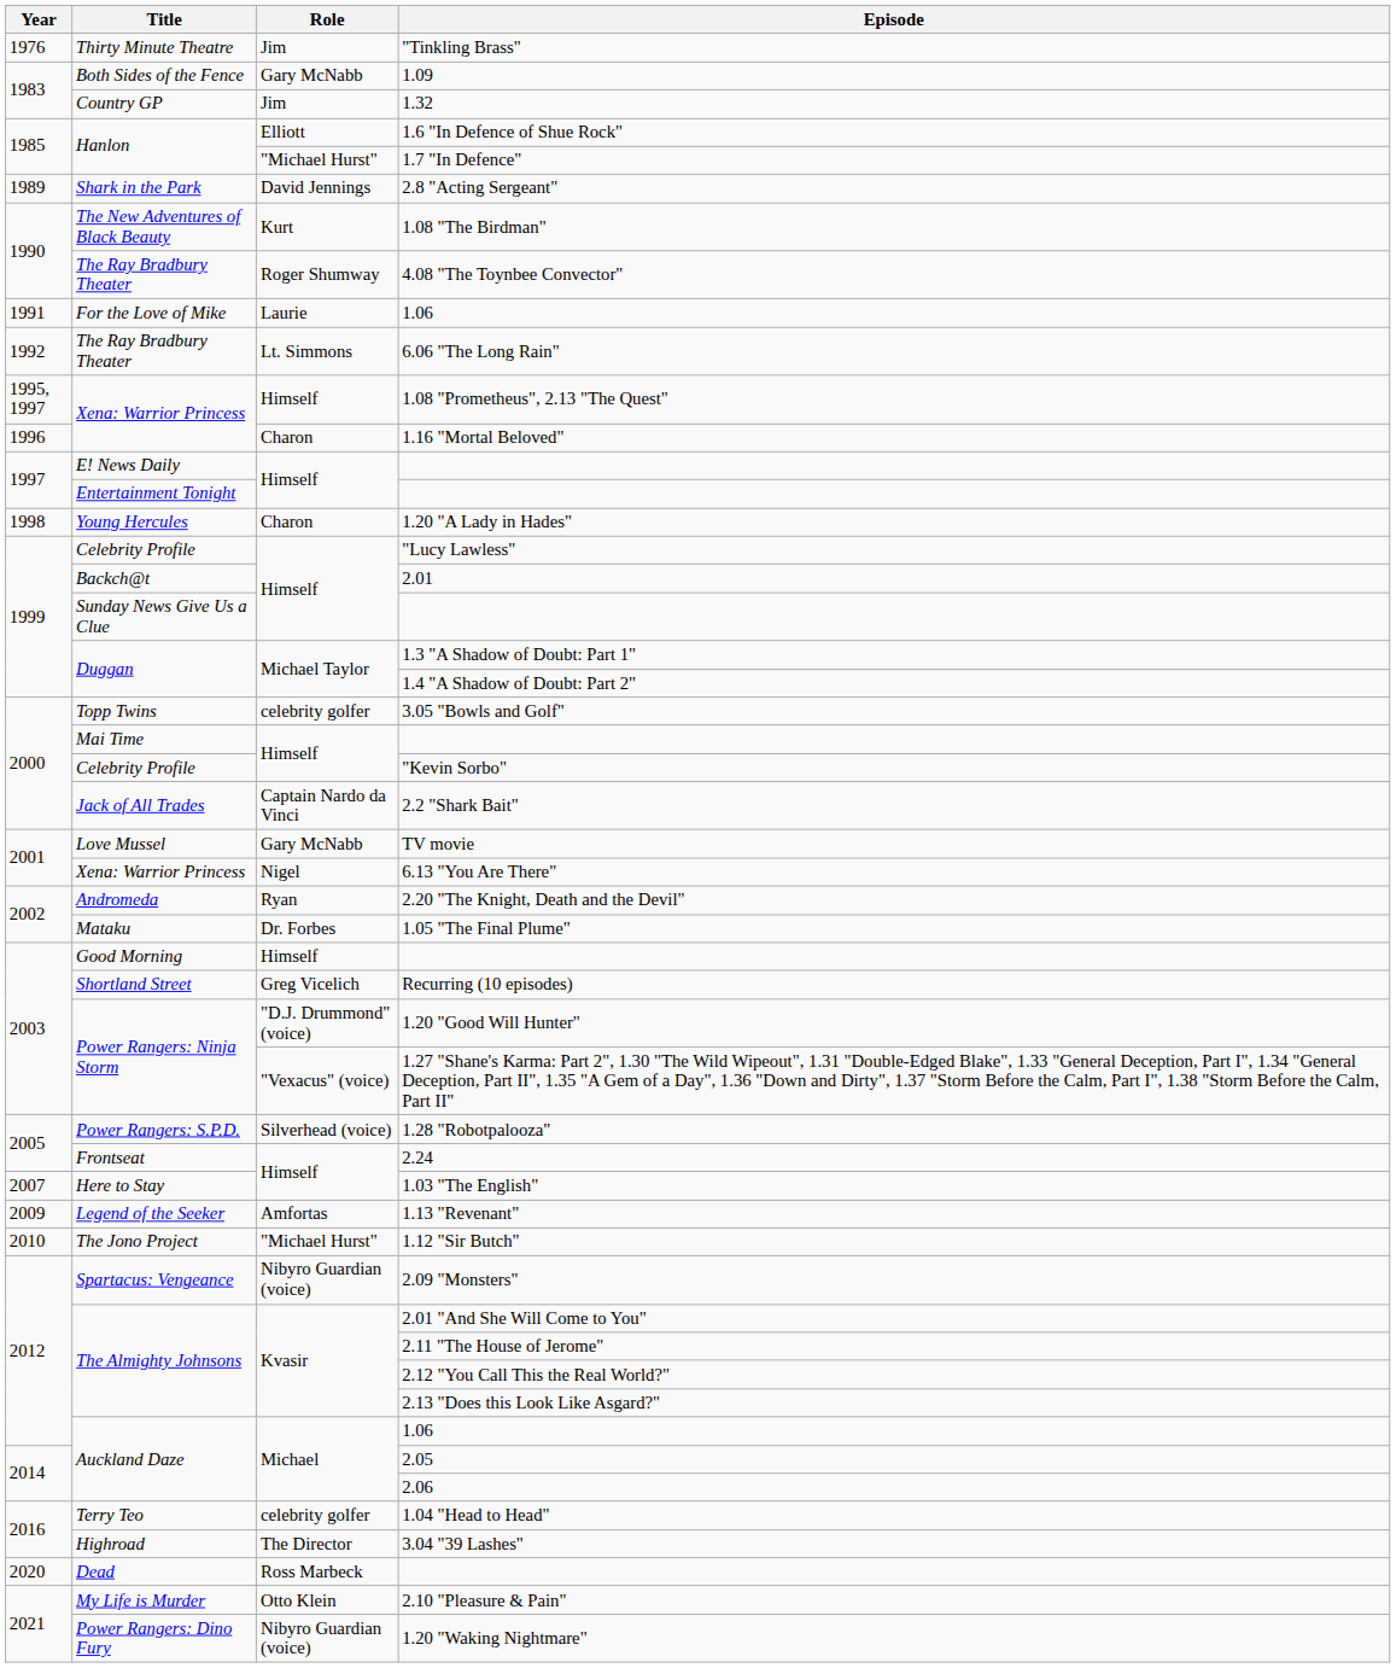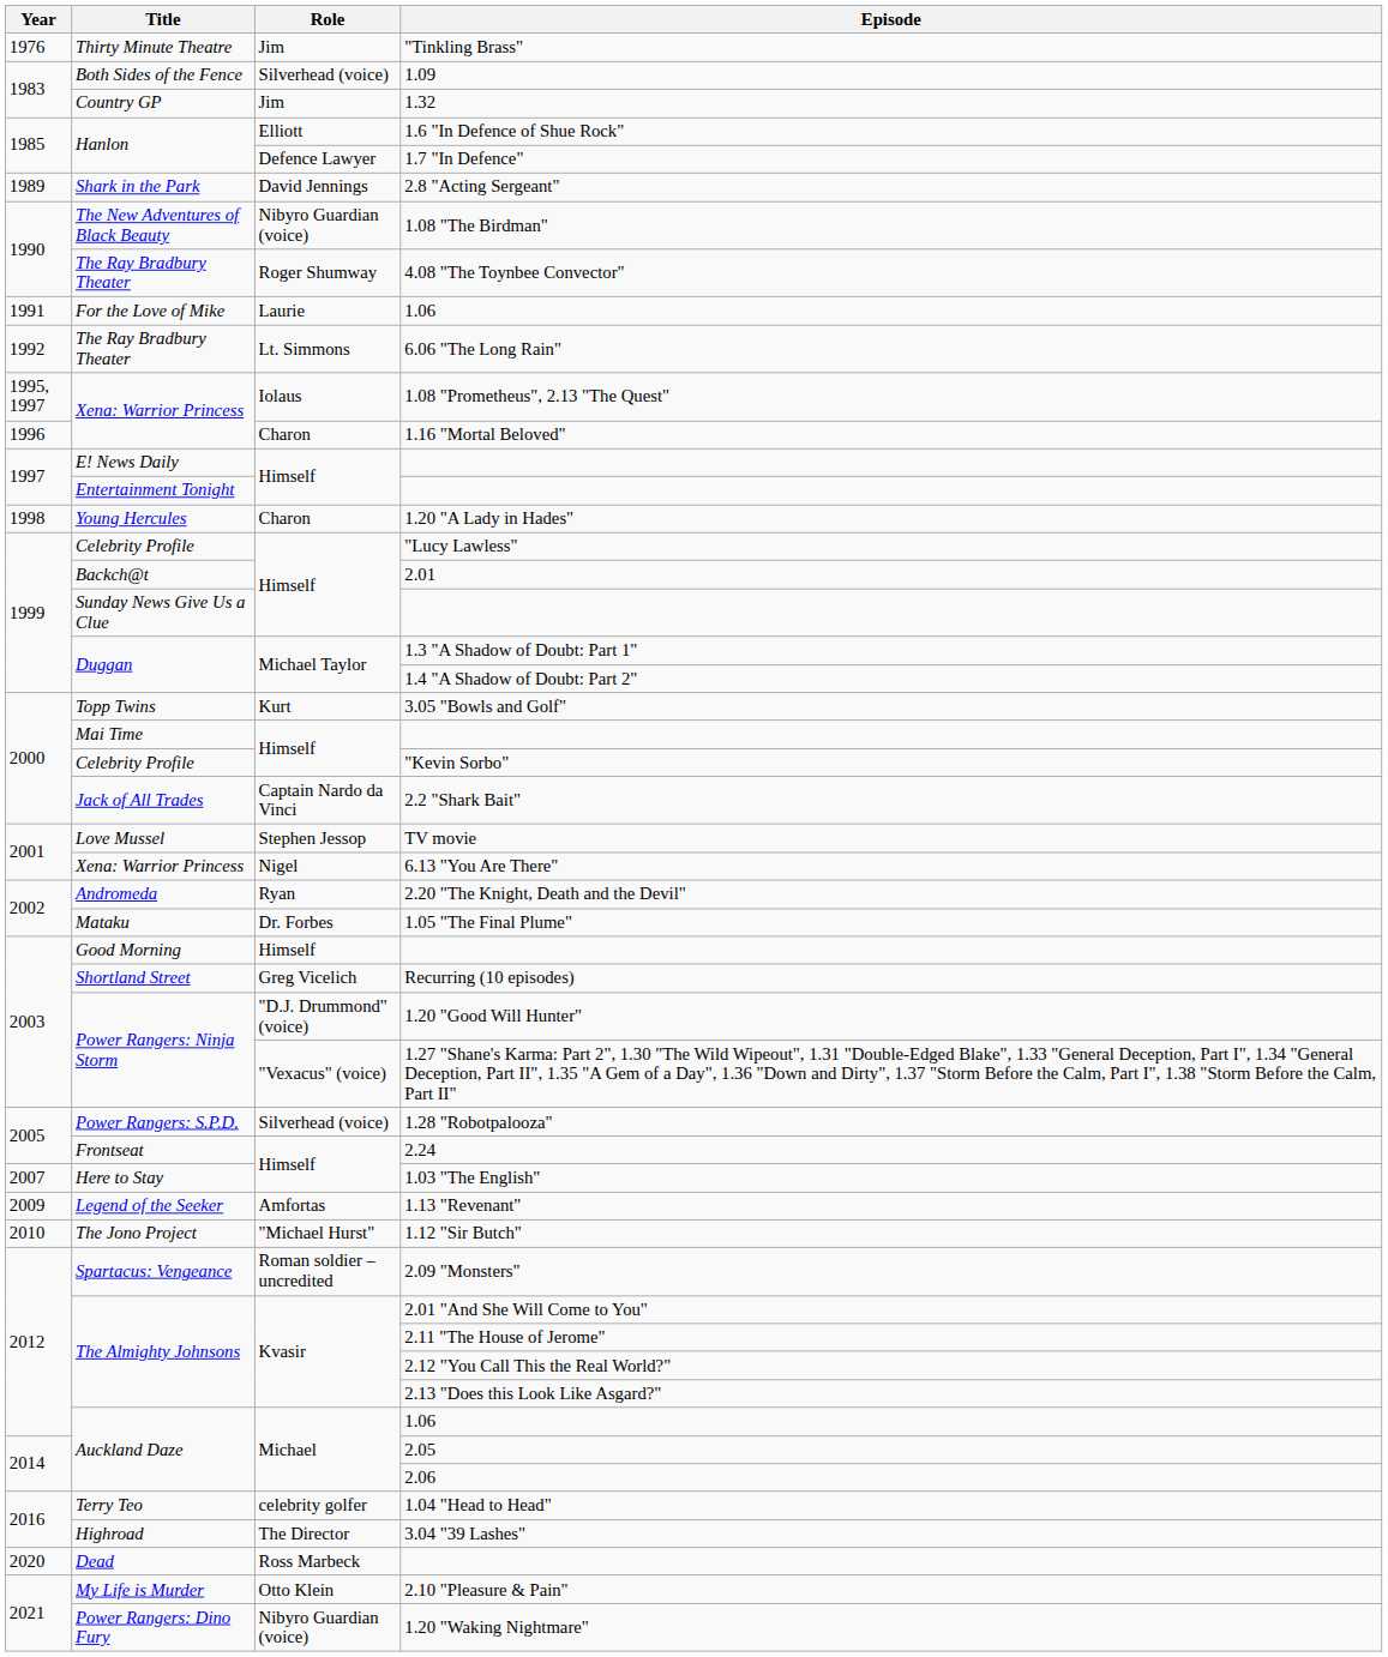1.09 | Role: Gary McNabb -> Silverhead (voice)
1.7 "In Defence" | Role: "Michael Hurst" -> Defence Lawyer
1.08 "The Birdman" | Role: Kurt -> Nibyro Guardian (voice)
1.08 "Prometheus", 2.13 "The Quest" | Role: Himself -> Iolaus
3.05 "Bowls and Golf" | Role: celebrity golfer -> Kurt
TV movie | Role: Gary McNabb -> Stephen Jessop
2.09 "Monsters" | Role: Nibyro Guardian (voice) -> Roman soldier – uncredited
